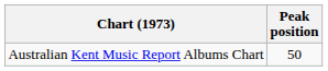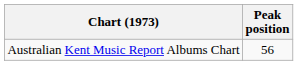Australian Kent Music Report Albums Chart | Peak position: 50 -> 56
